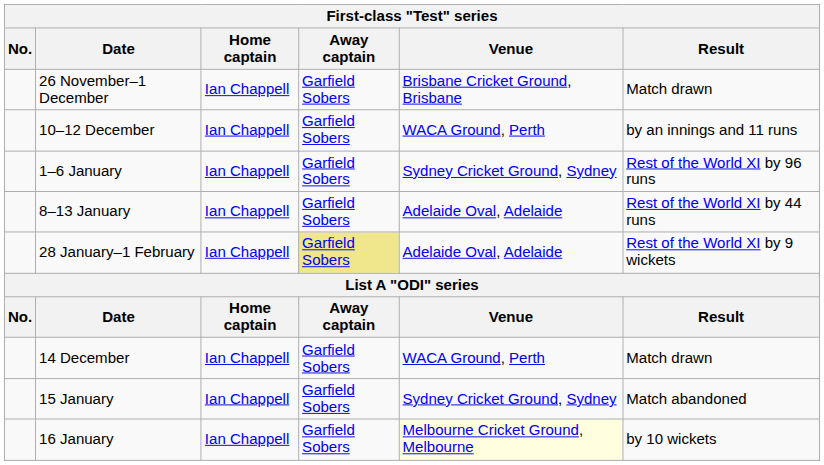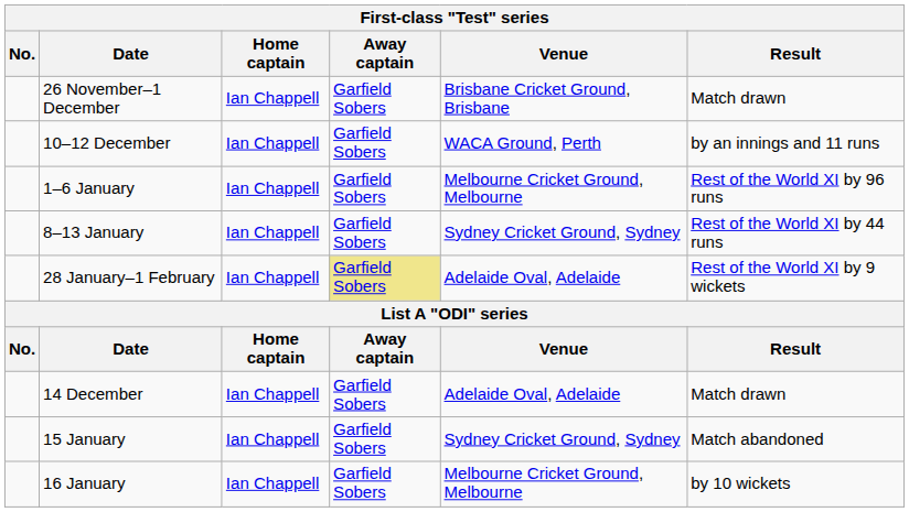1–6 January | Venue: Sydney Cricket Ground, Sydney -> Melbourne Cricket Ground, Melbourne
8–13 January | Venue: Adelaide Oval, Adelaide -> Sydney Cricket Ground, Sydney
14 December | Venue: WACA Ground, Perth -> Adelaide Oval, Adelaide
16 January | Venue: lightyellow background -> no background
